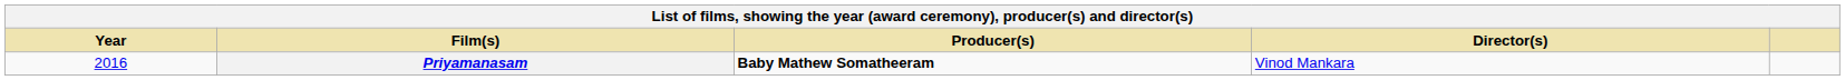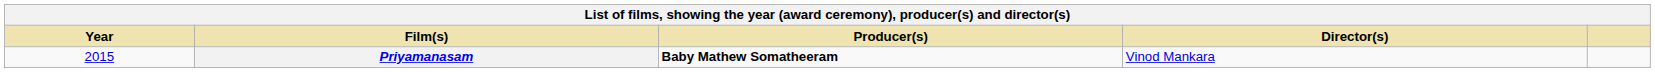Priyamanasam | Year: 2016 -> 2015
